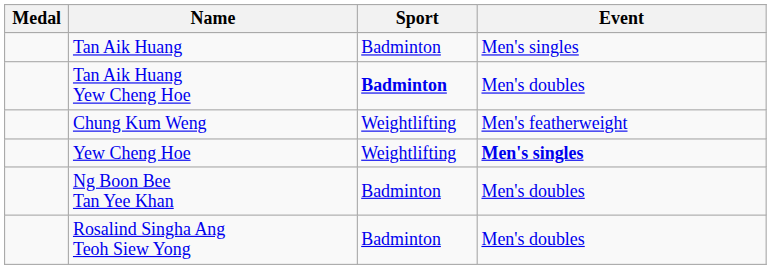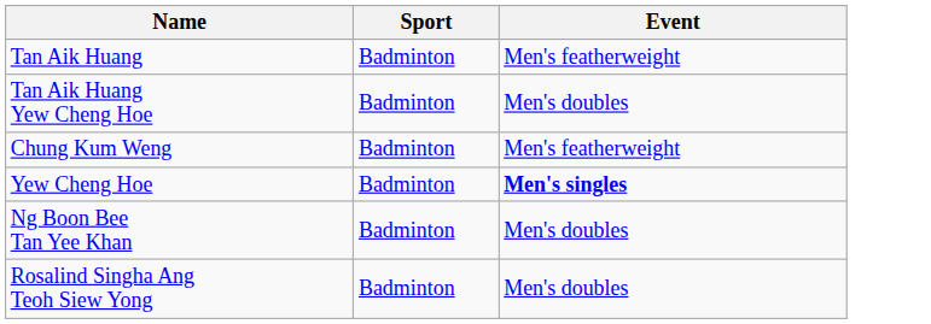- column: Medal
Tan Aik Huang | Event: Men's singles -> Men's featherweight
Tan Aik Huang Yew Cheng Hoe | Sport: bold -> normal
Chung Kum Weng | Sport: Weightlifting -> Badminton
Yew Cheng Hoe | Sport: Weightlifting -> Badminton
